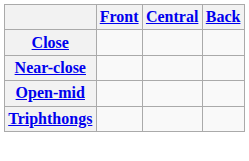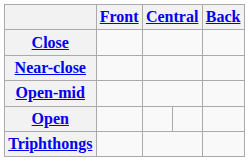+ row: Open
